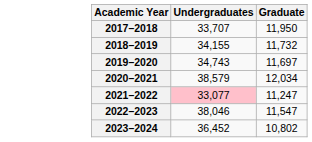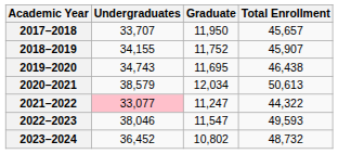+ column: Total Enrollment | 45,657 | 45,907 | 46,438 | 50,613 | 44,322 | 49,593 | 48,732
2018–2019 | Graduate: 11,732 -> 11,752
2019–2020 | Graduate: 11,697 -> 11,695
